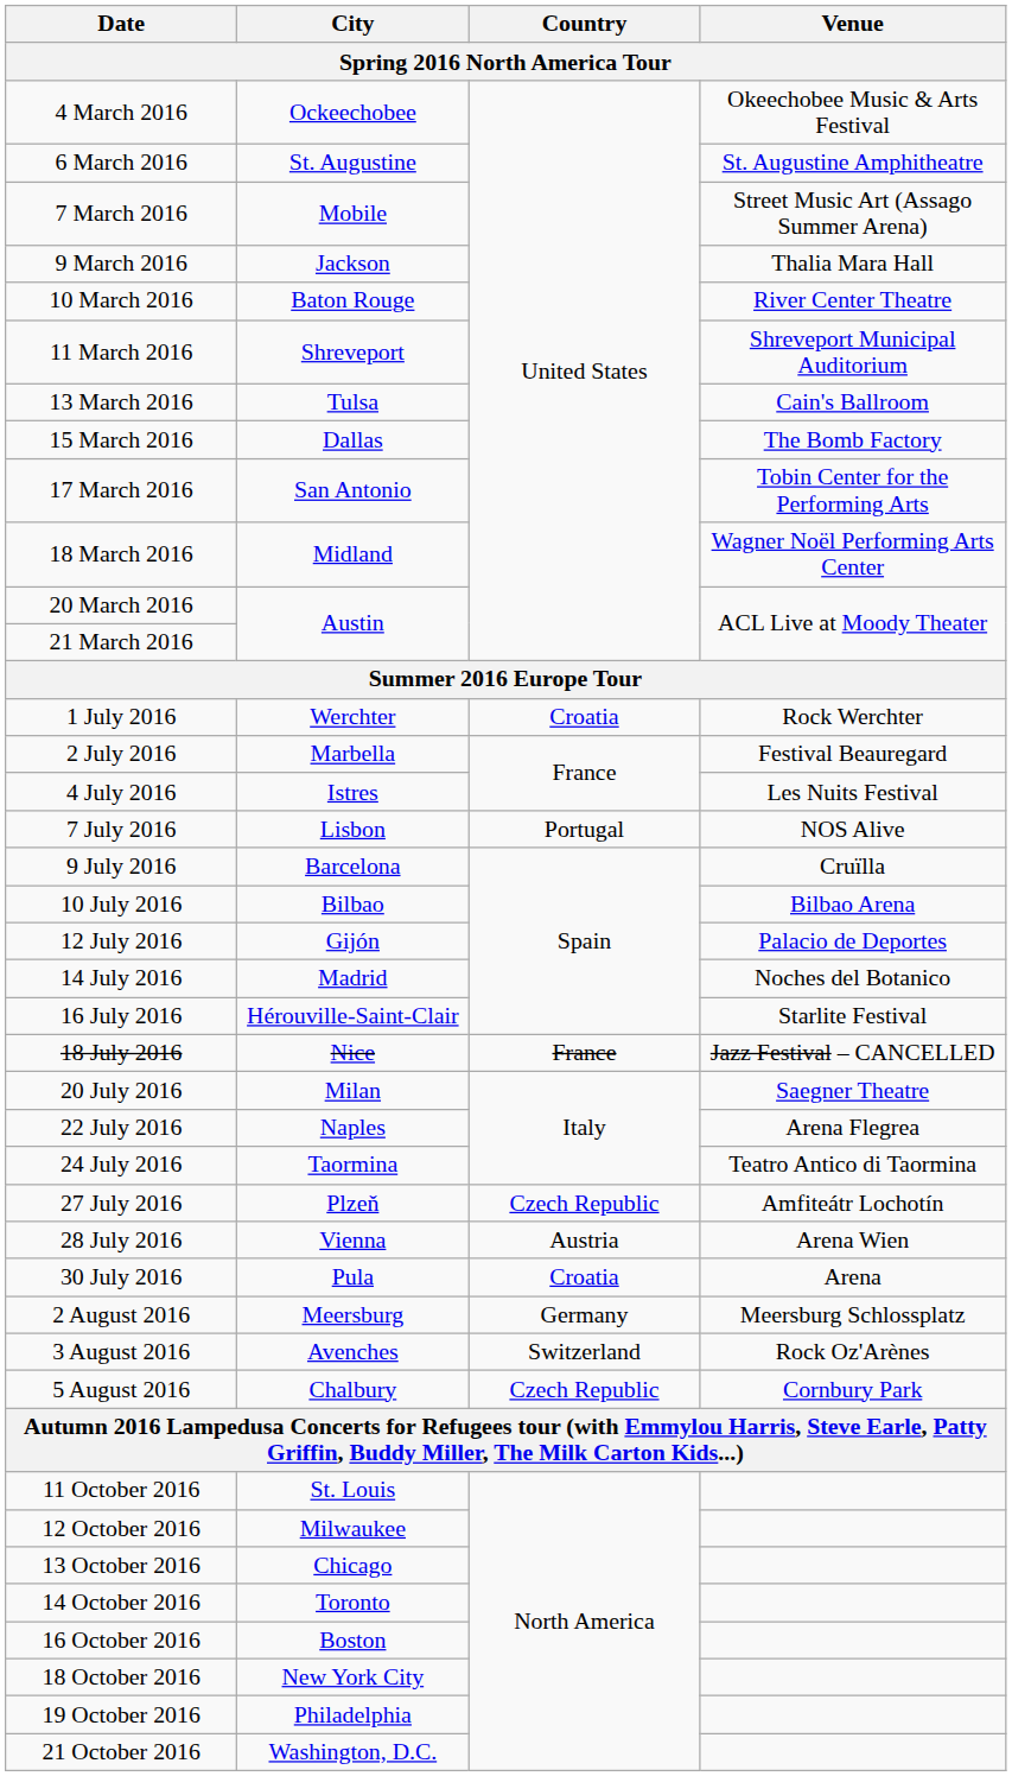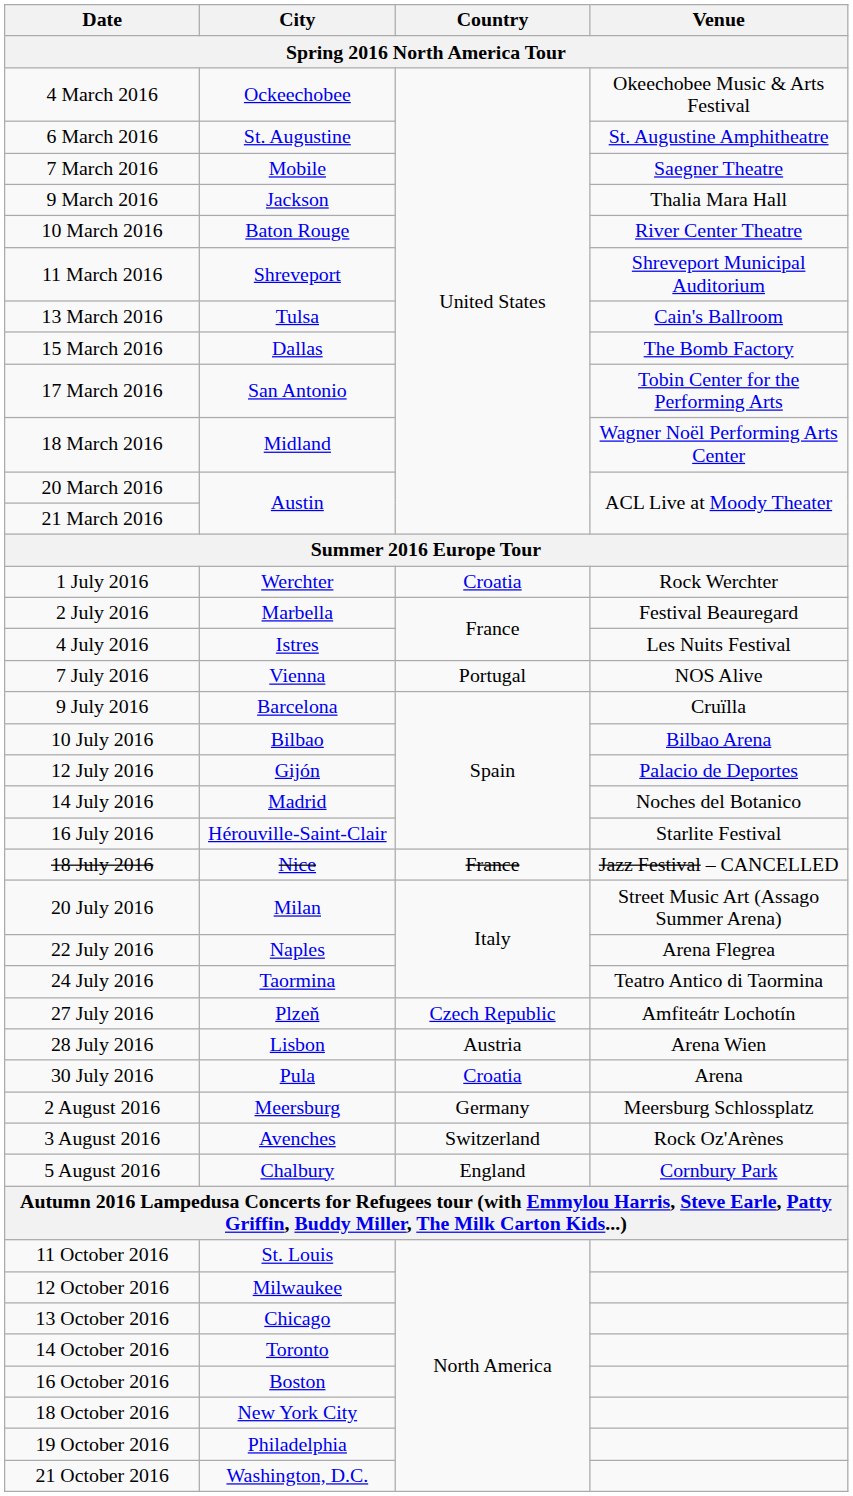7 March 2016 | Venue: Street Music Art (Assago Summer Arena) -> Saegner Theatre
7 July 2016 | City: Lisbon -> Vienna
20 July 2016 | Venue: Saegner Theatre -> Street Music Art (Assago Summer Arena)
28 July 2016 | City: Vienna -> Lisbon
5 August 2016 | Country: Czech Republic -> England
